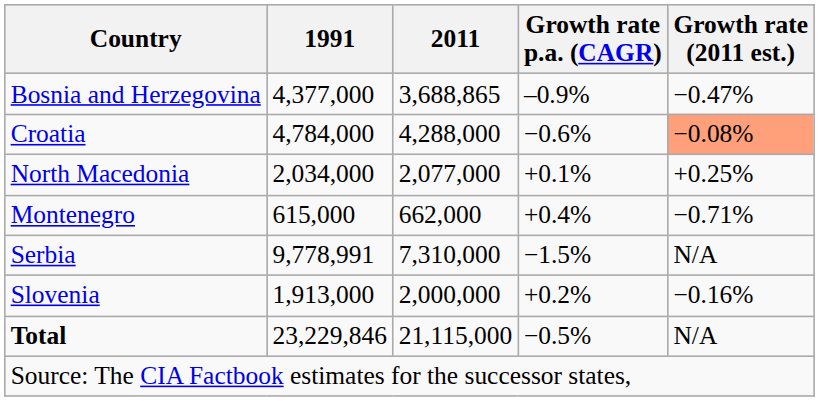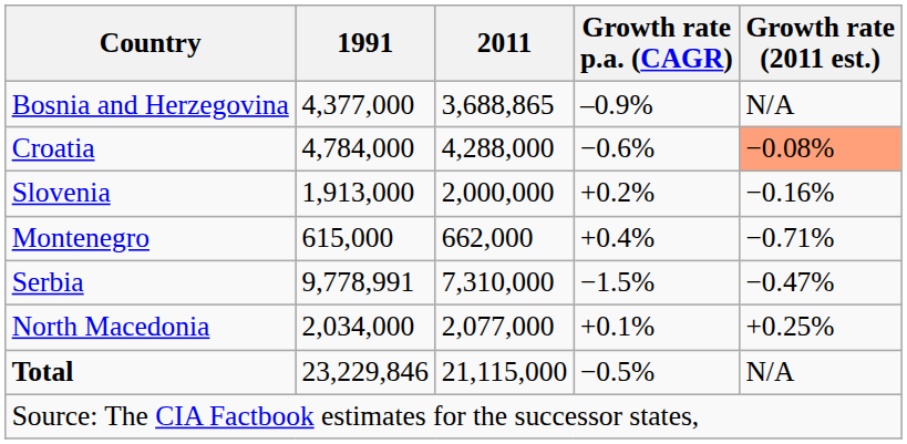Bosnia and Herzegovina | Growth rate (2011 est.): −0.47% -> N/A
rows swapped: North Macedonia <-> Slovenia
Serbia | Growth rate (2011 est.): N/A -> −0.47%
